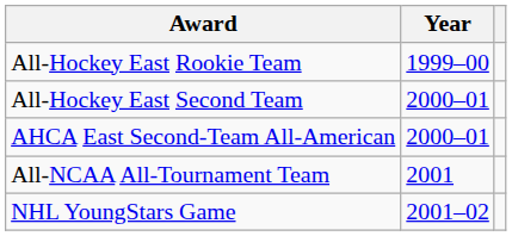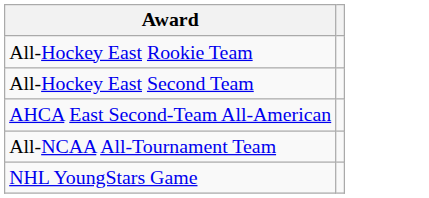- column: Year | 1999–00 | 2000–01 | 2000–01 | 2001 | 2001–02
